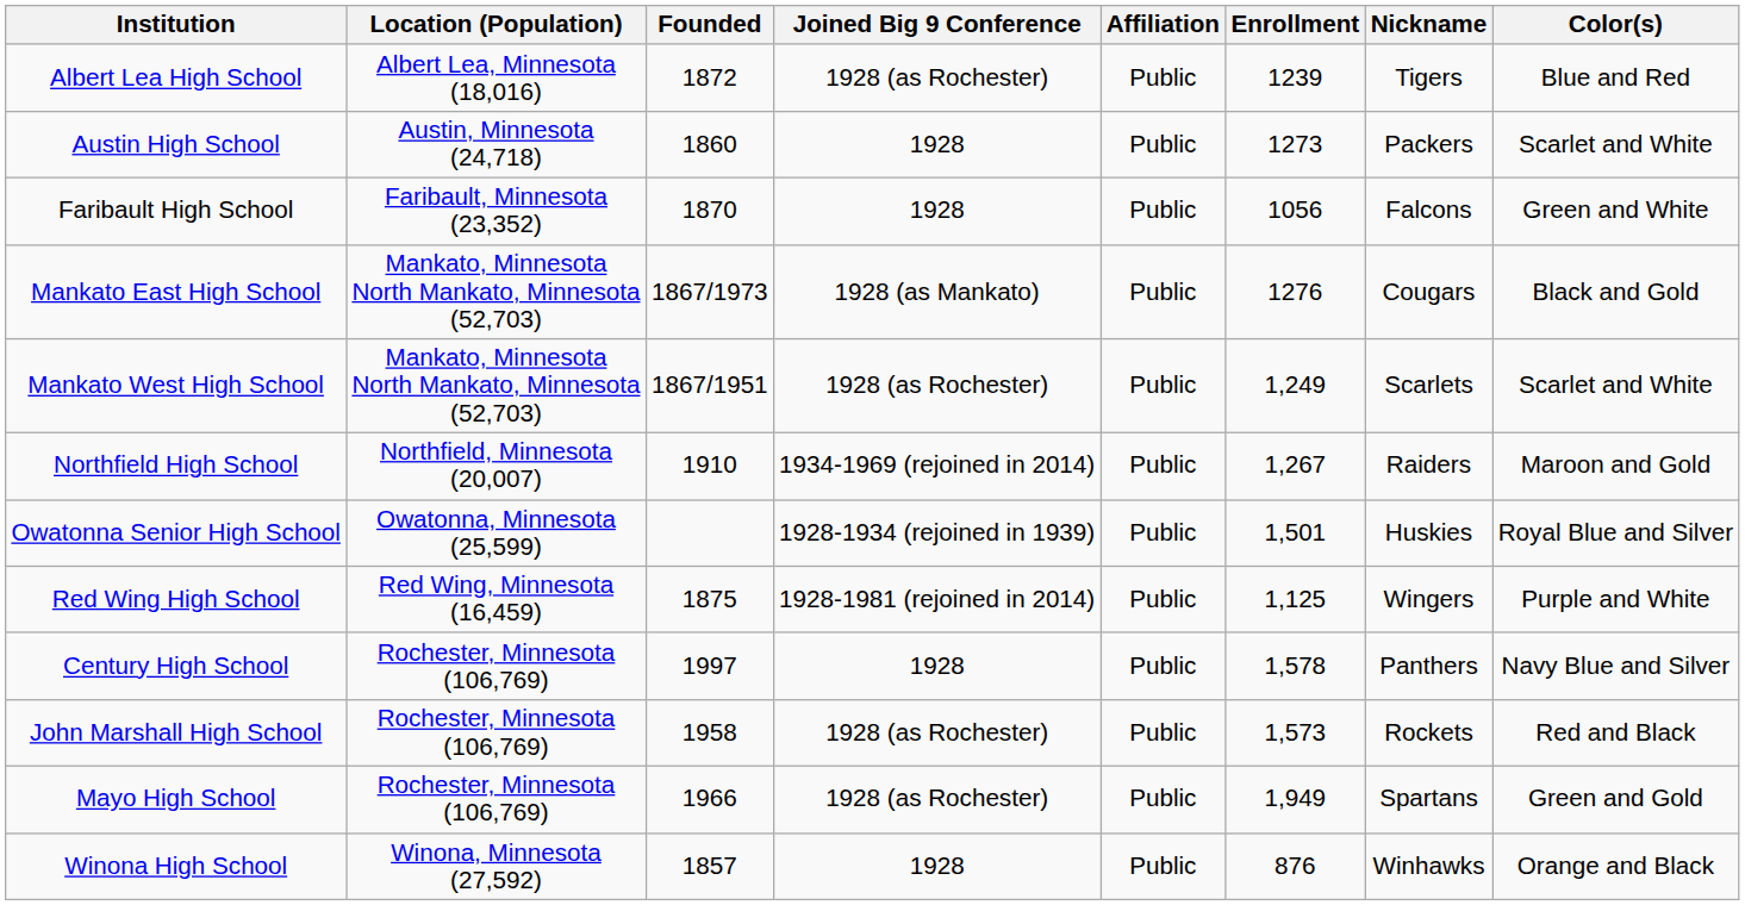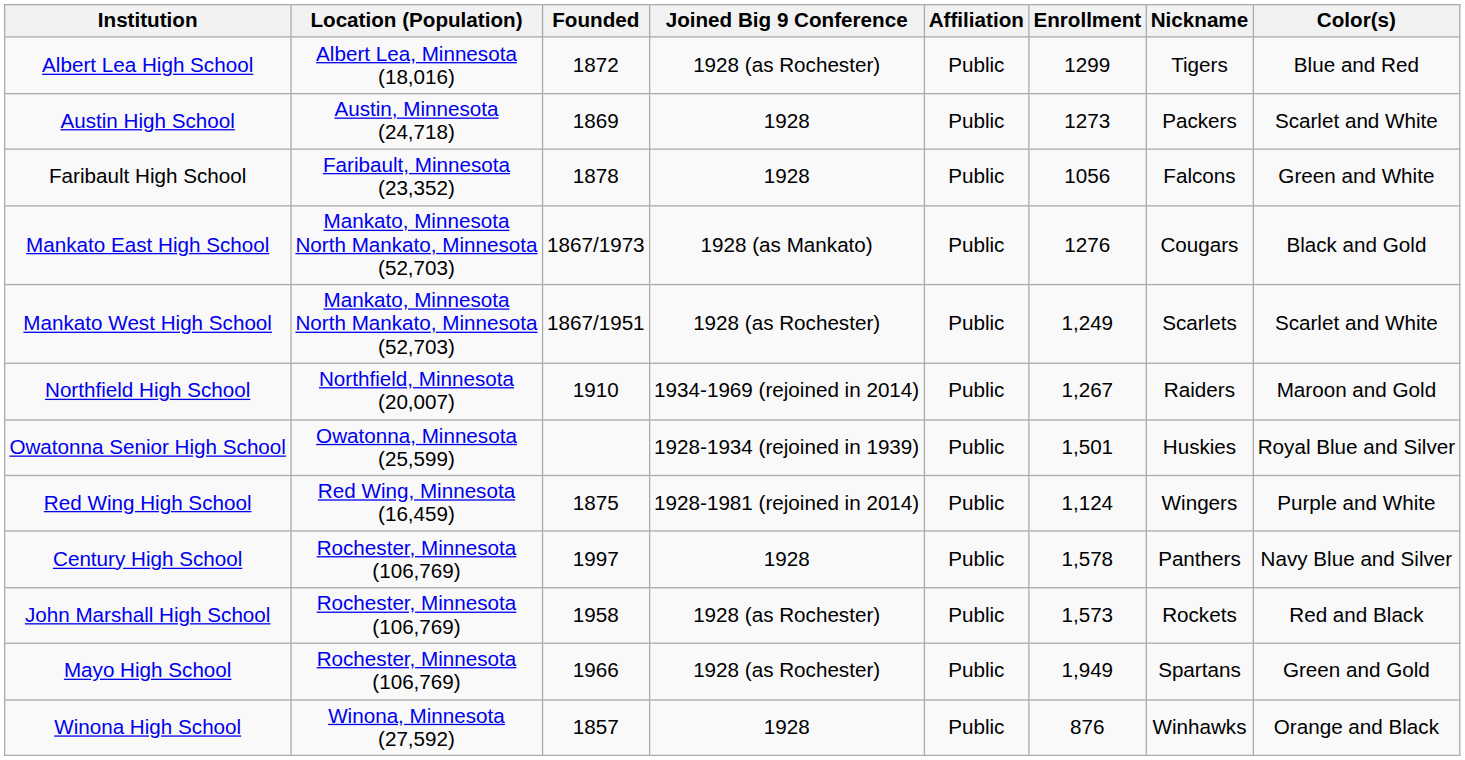Albert Lea High School | Enrollment: 1239 -> 1299
Austin High School | Founded: 1860 -> 1869
Faribault High School | Founded: 1870 -> 1878
Red Wing High School | Enrollment: 1,125 -> 1,124
